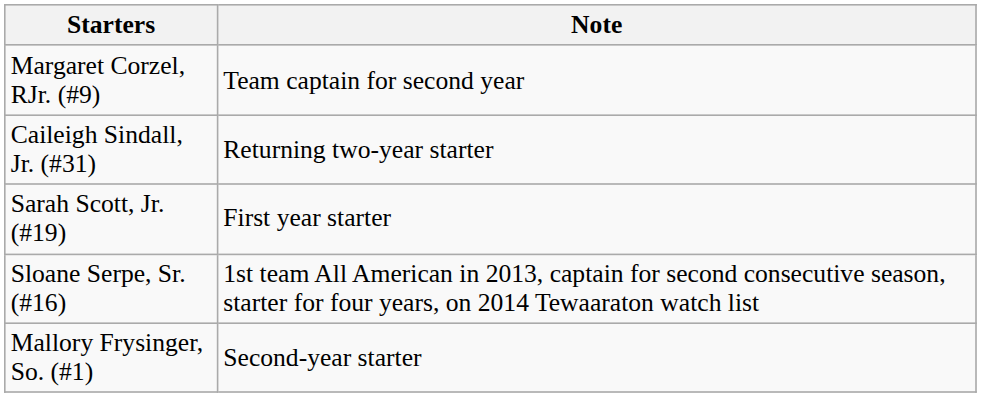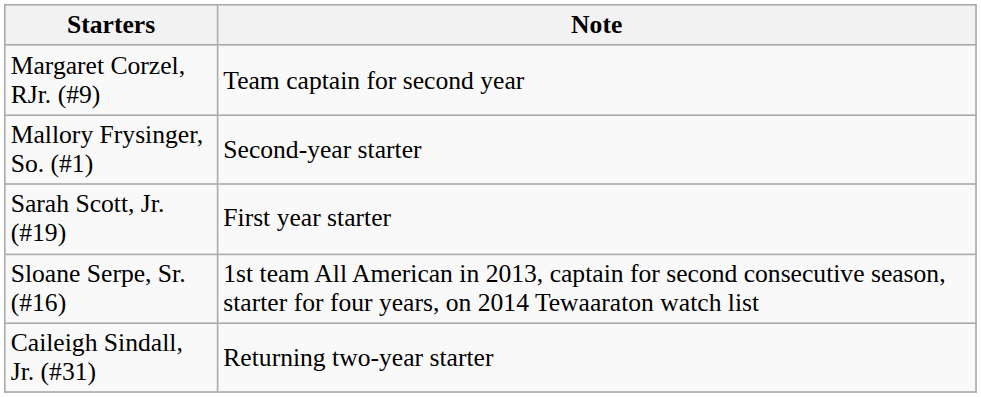rows swapped: Mallory Frysinger, So. (#1) <-> Caileigh Sindall, Jr. (#31)
